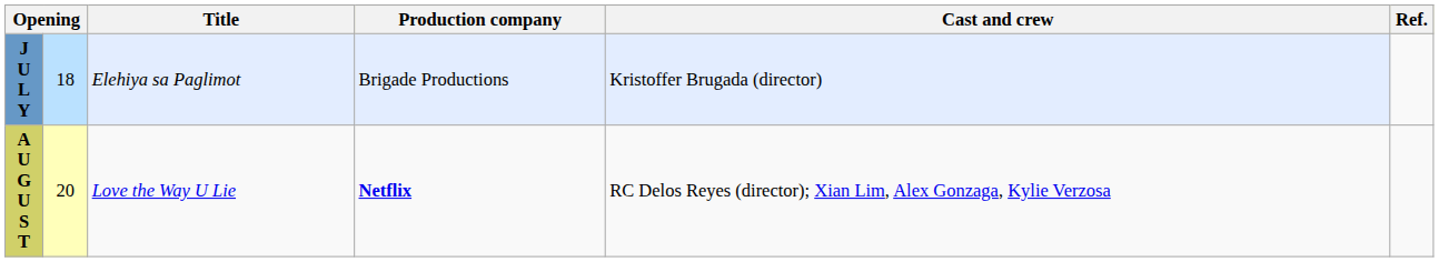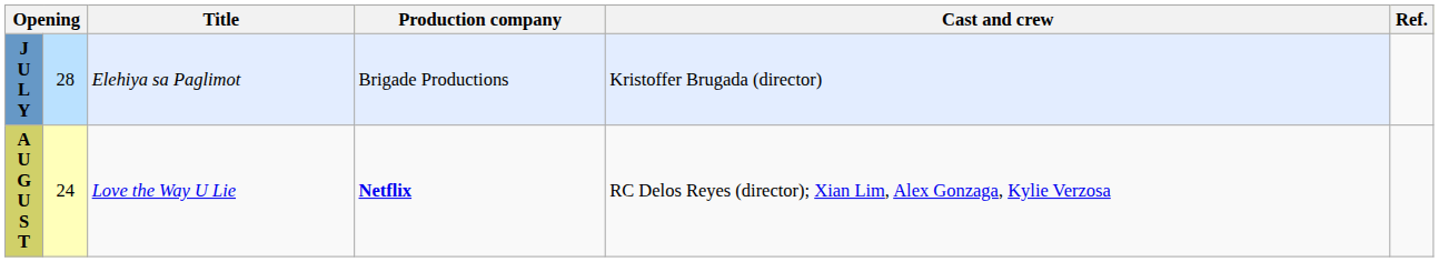J U L Y | column 2: 18 -> 28
A U G U S T | column 2: 20 -> 24
